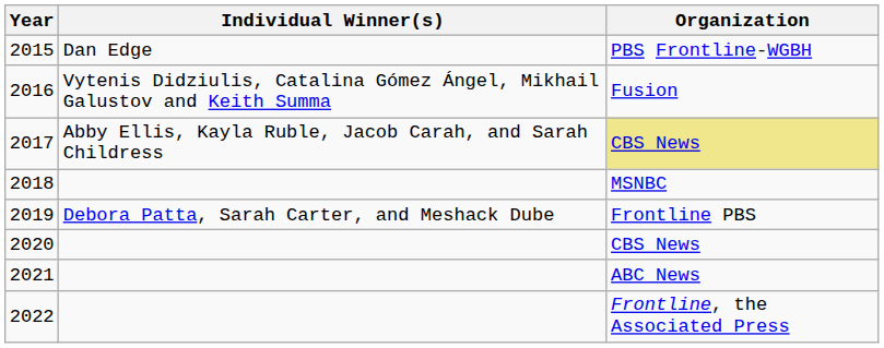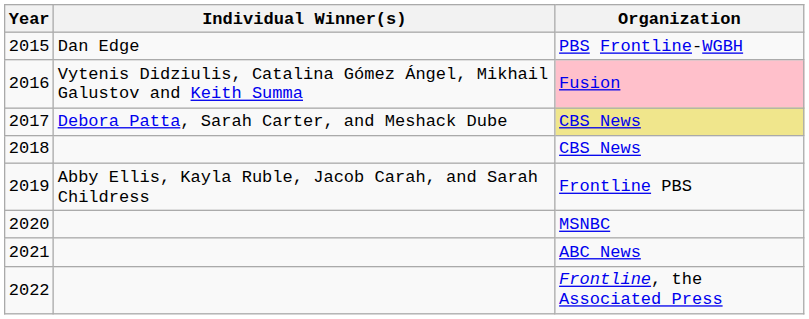2016 | Organization: no background -> pink background
2017 | Individual Winner(s): Abby Ellis, Kayla Ruble, Jacob Carah, and Sarah Childress -> Debora Patta, Sarah Carter, and Meshack Dube
2018 | Organization: MSNBC -> CBS News
2019 | Individual Winner(s): Debora Patta, Sarah Carter, and Meshack Dube -> Abby Ellis, Kayla Ruble, Jacob Carah, and Sarah Childress
2020 | Organization: CBS News -> MSNBC
